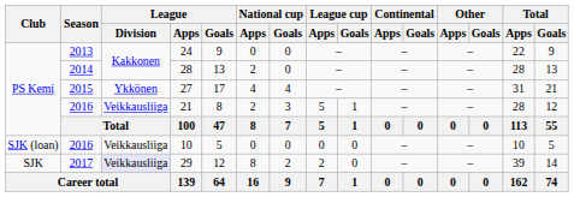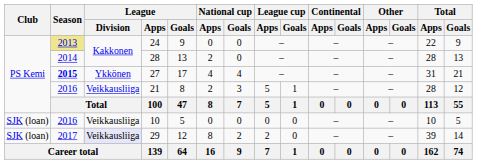24 | Season: no background -> khaki background
27 | Season: normal -> bold
29 | Club: SJK -> SJK (loan)
